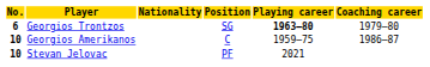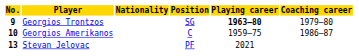Georgios Trontzos | No.: 6 -> 9
Stevan Jelovac | No.: 10 -> 13
